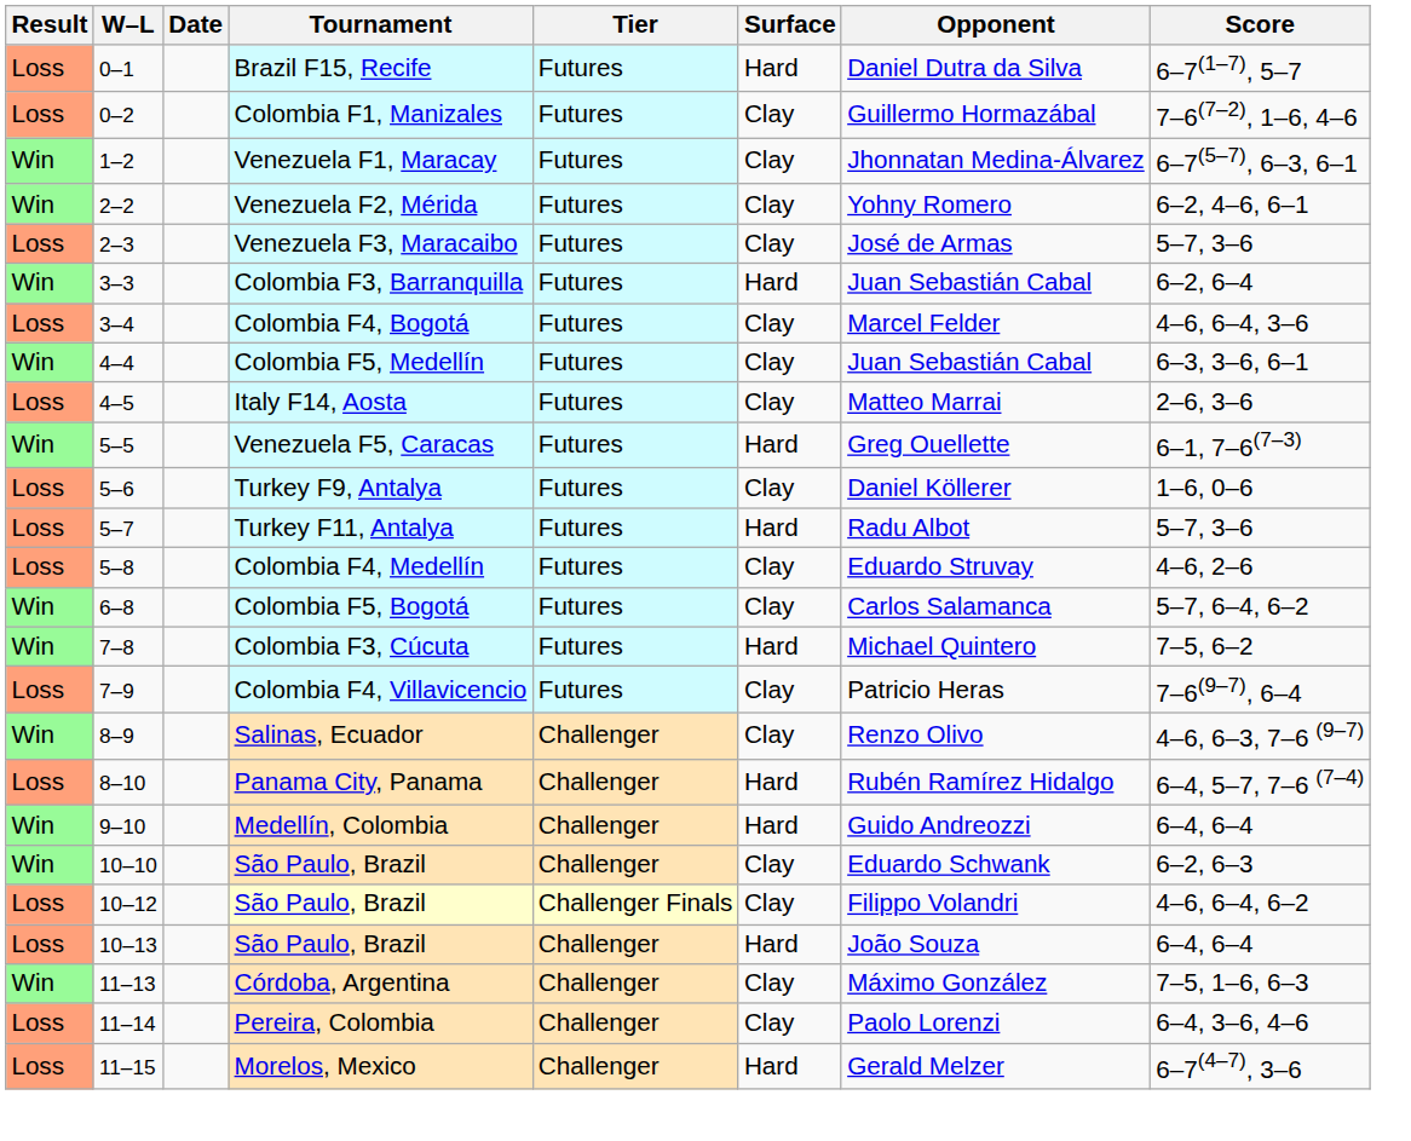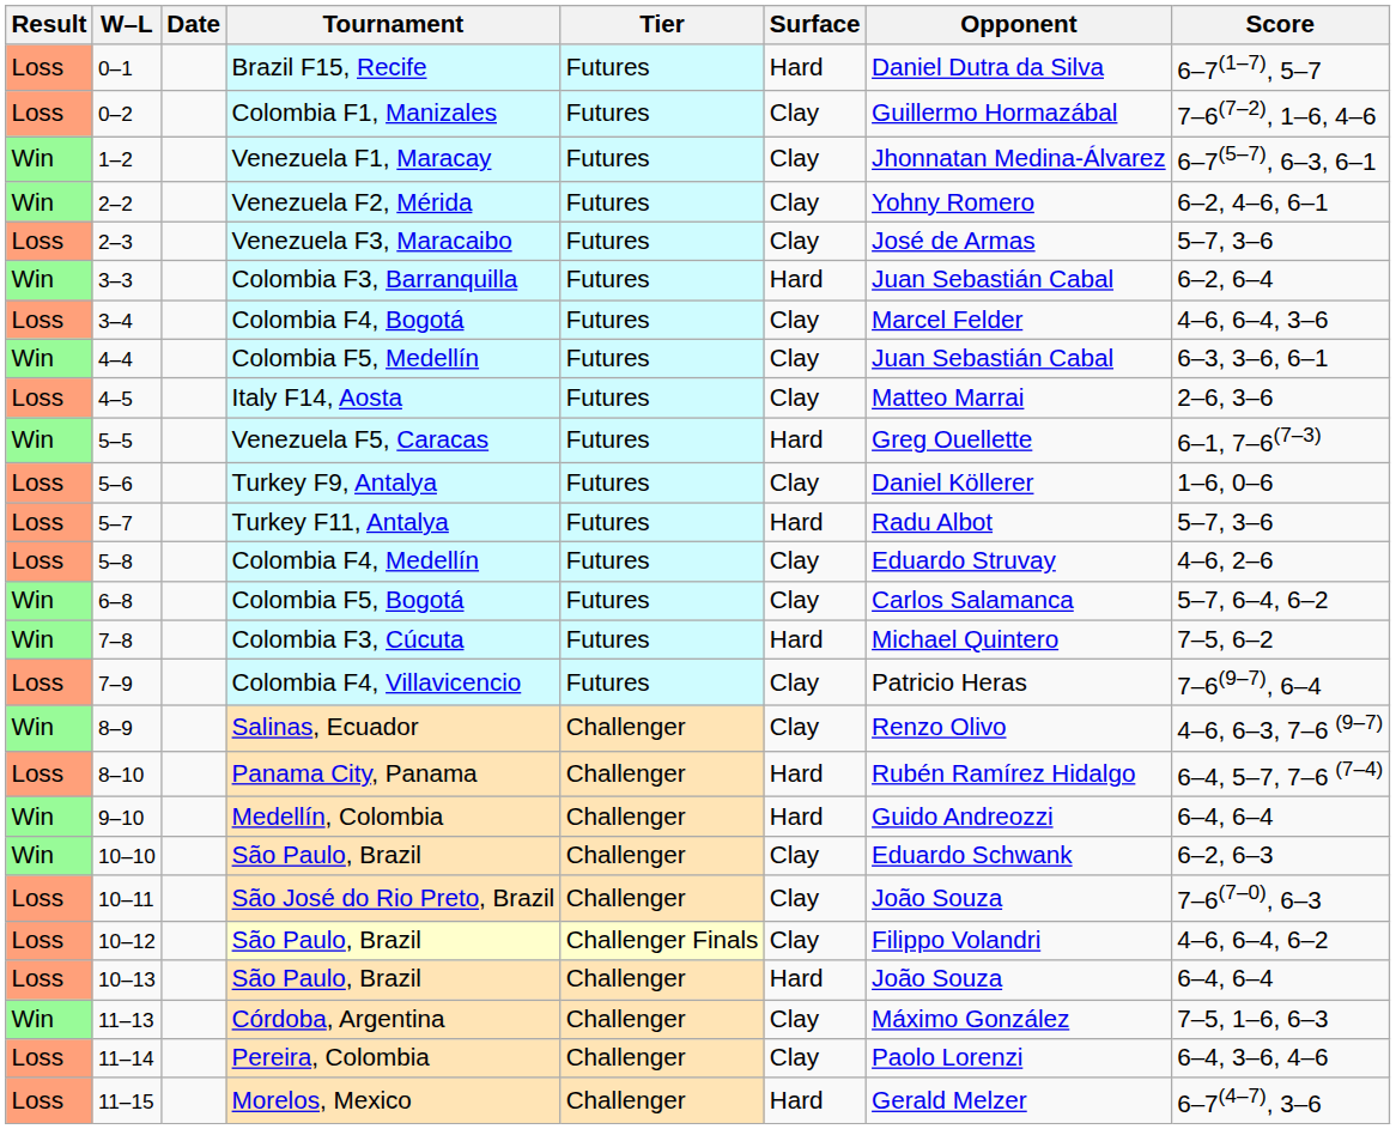+ row: Loss | 10–11 | São José do Rio Preto, Brazil | Challenger | Clay | João Souza | 7–6(7–0), 6–3
